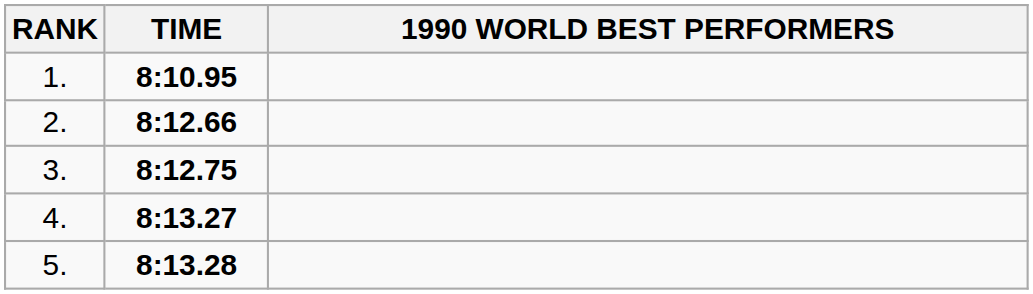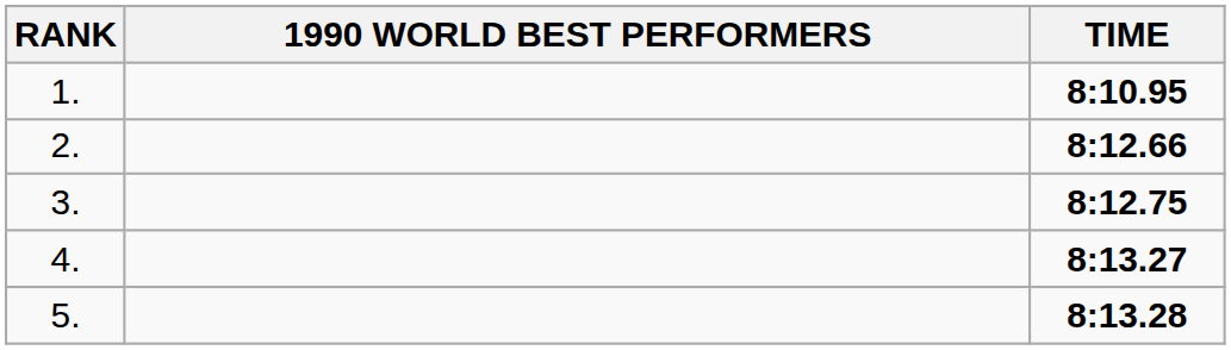columns swapped: 1990 WORLD BEST PERFORMERS <-> TIME
